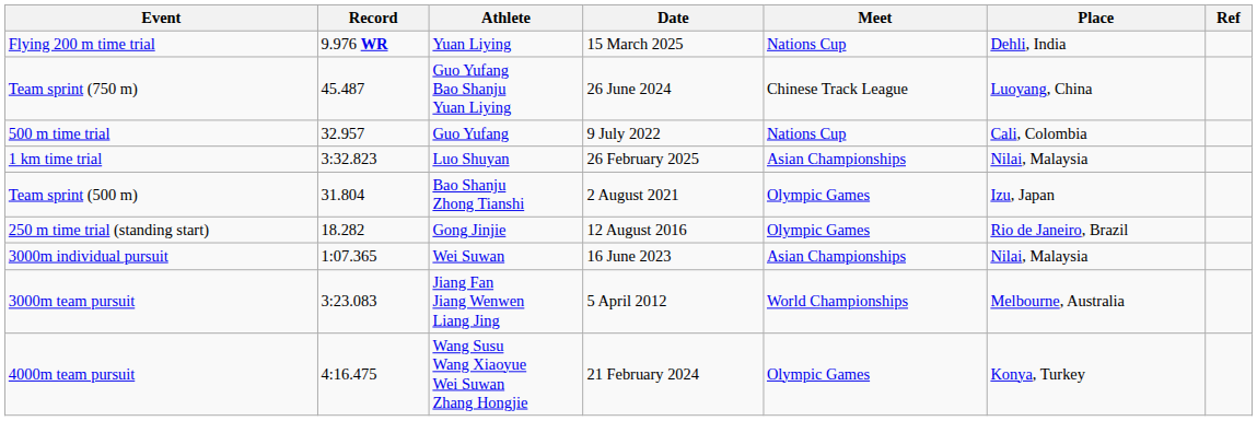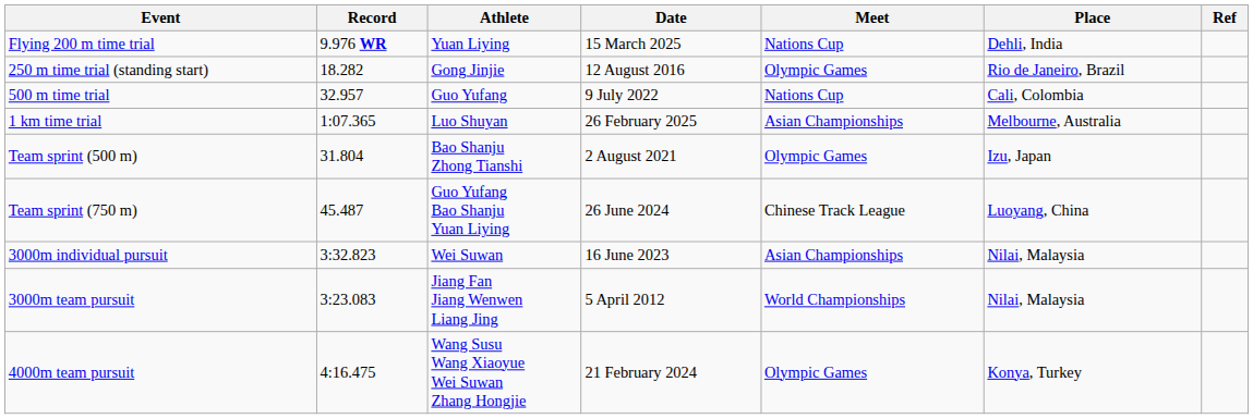rows swapped: 250 m time trial (standing start) <-> Team sprint (750 m)
1 km time trial | Record: 3:32.823 -> 1:07.365
1 km time trial | Place: Nilai, Malaysia -> Melbourne, Australia
3000m individual pursuit | Record: 1:07.365 -> 3:32.823
3000m team pursuit | Place: Melbourne, Australia -> Nilai, Malaysia
